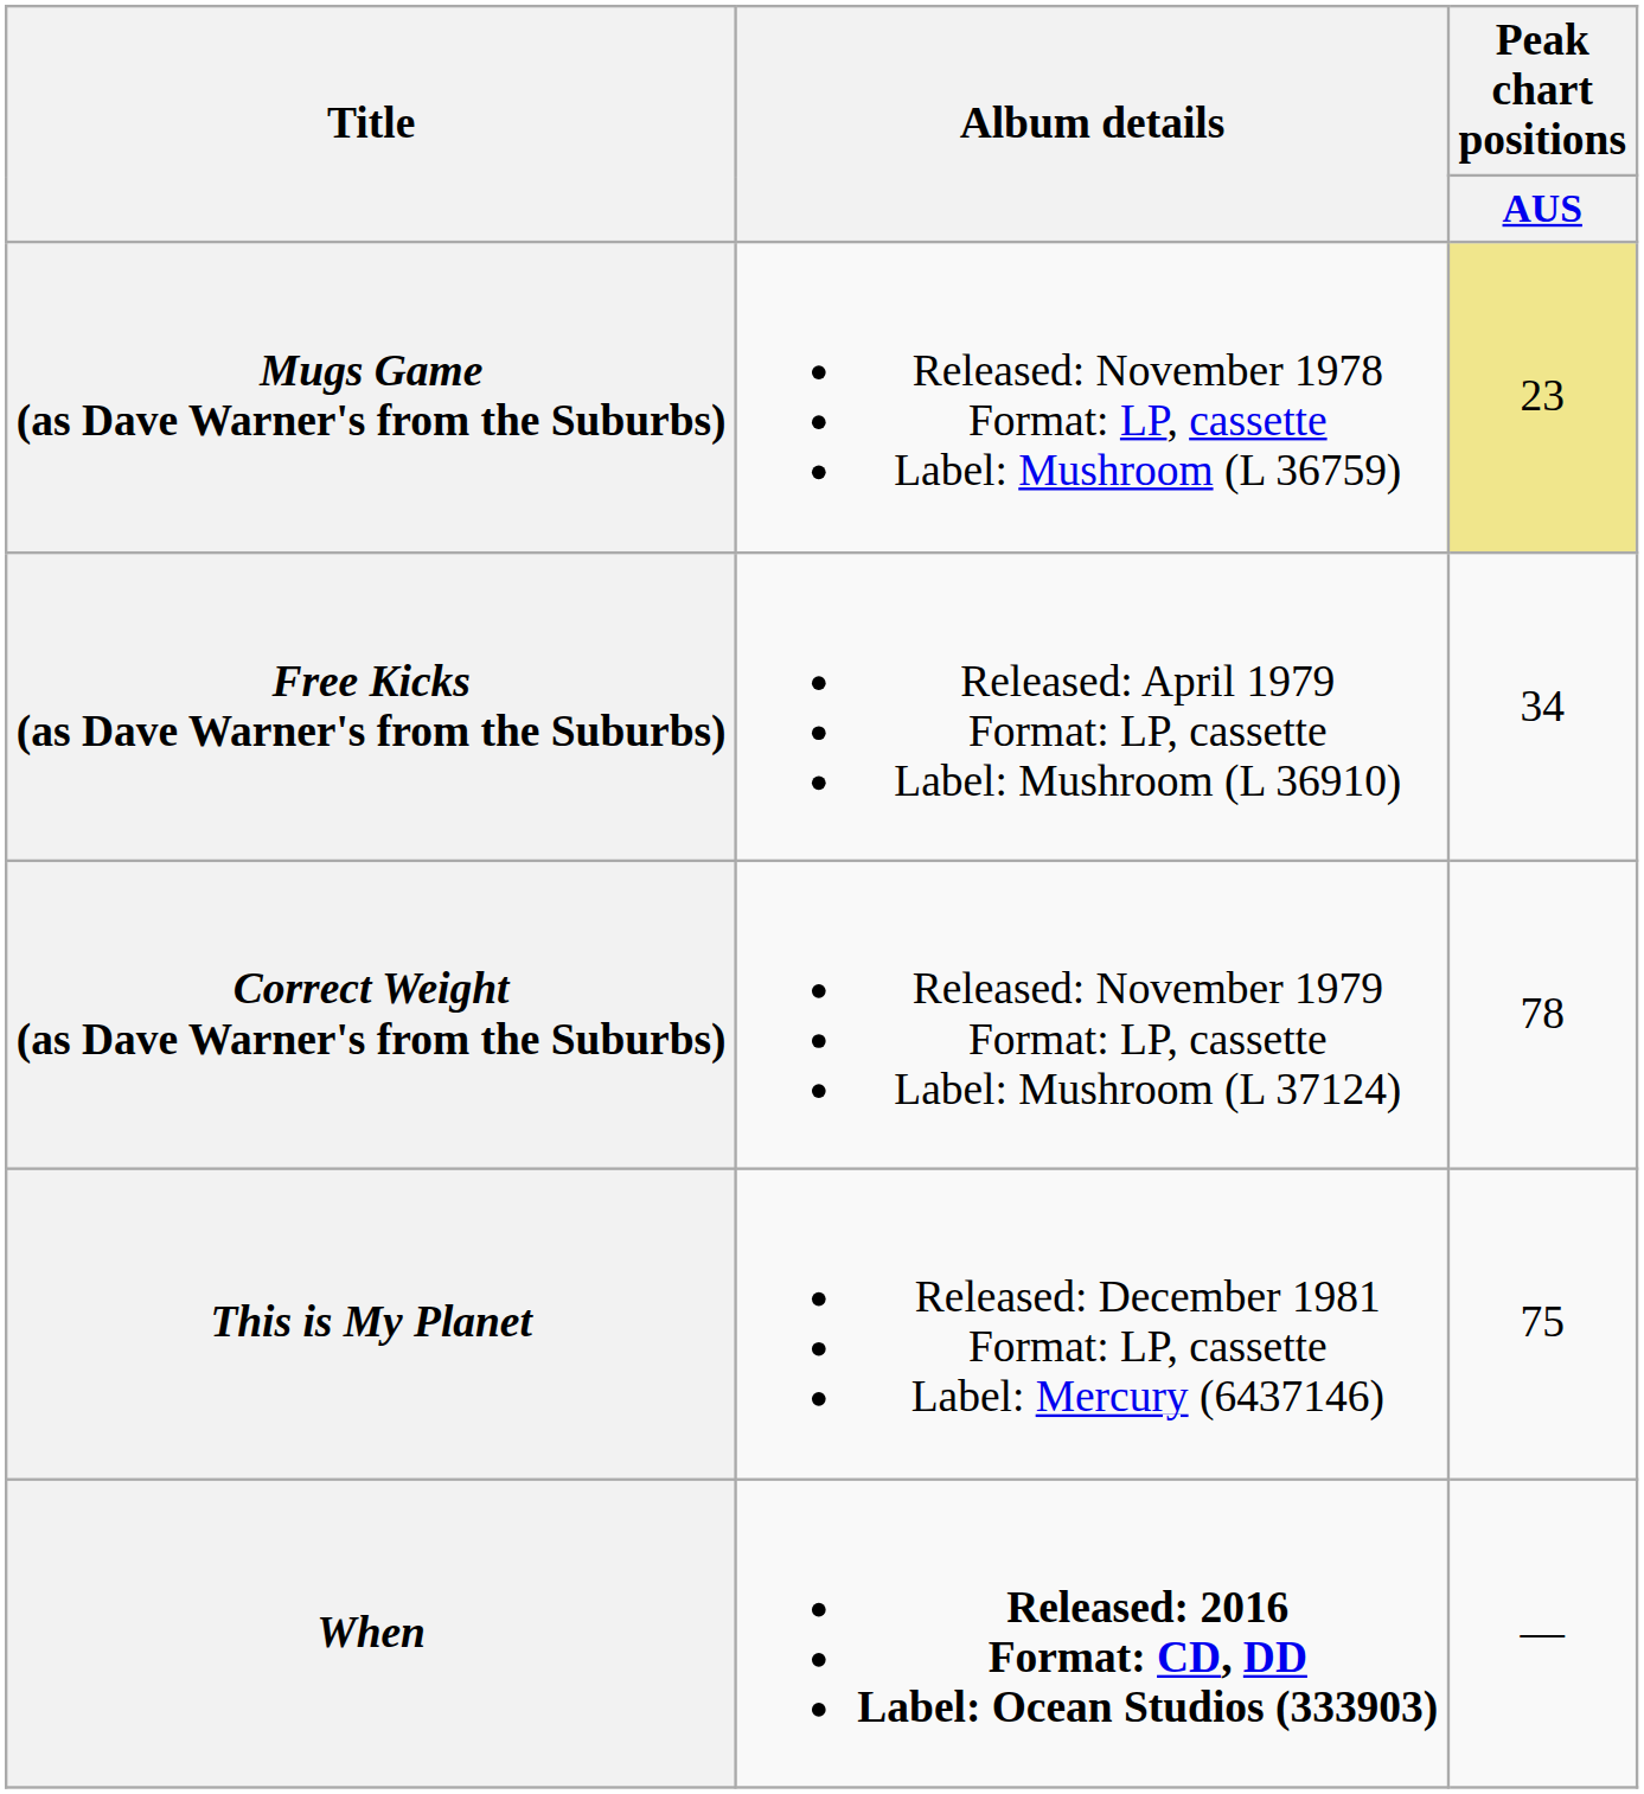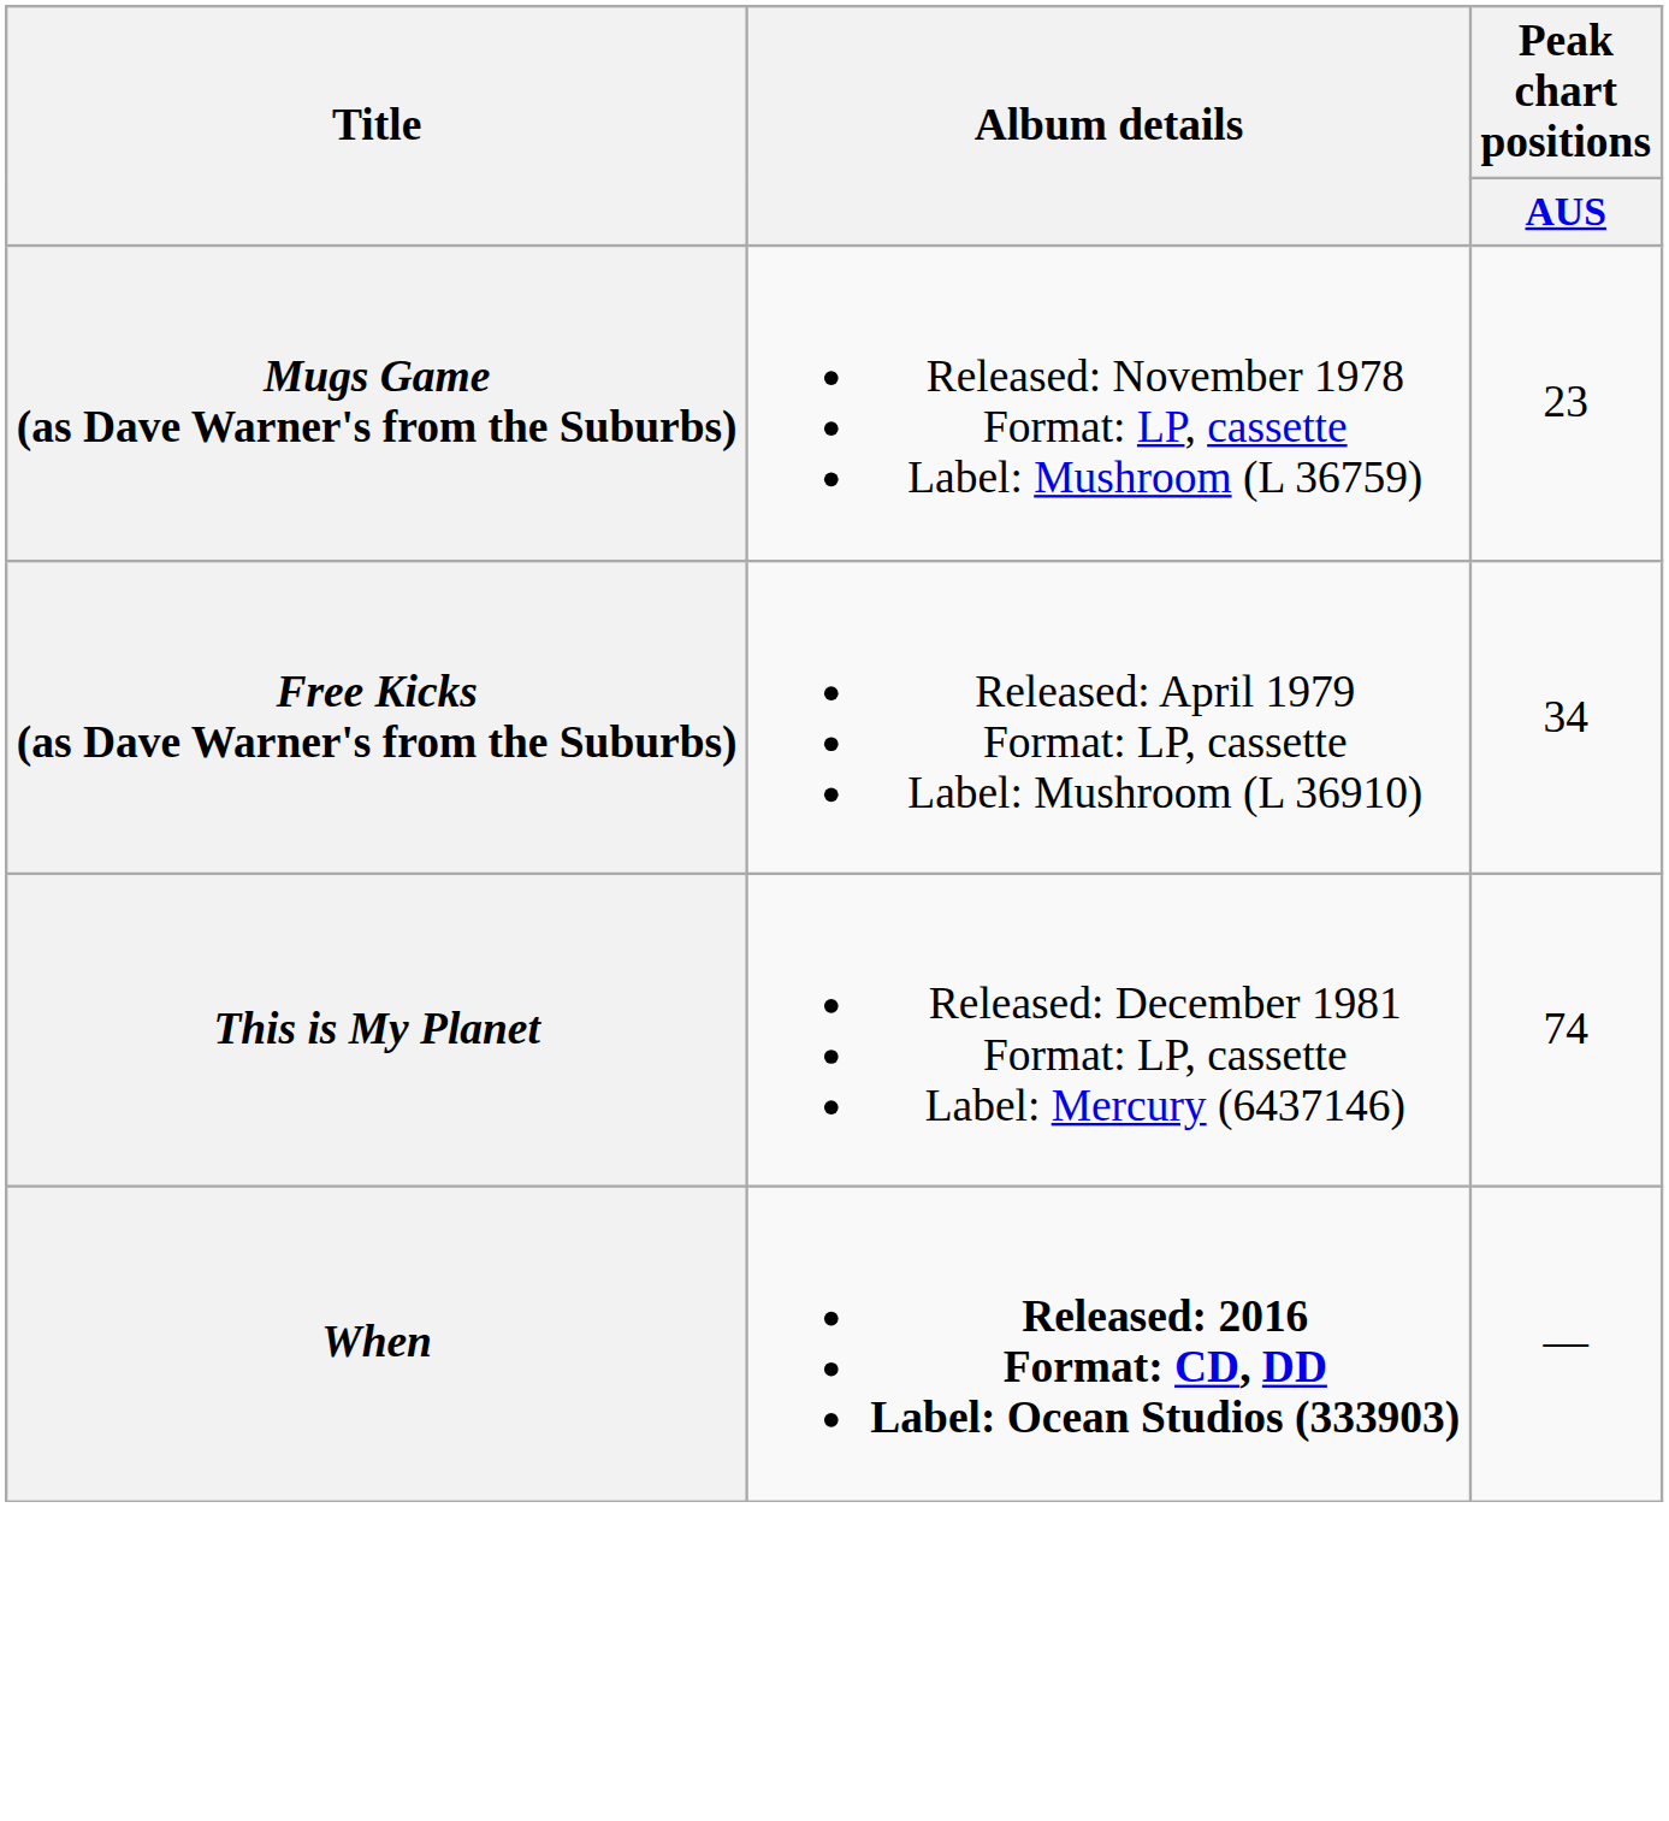Mugs Game (as Dave Warner's from the Suburbs) | Peak chart positions / AUS: khaki background -> no background
- row: Correct Weight (as Dave Warner's from the Suburbs) | Released: November 1979 Format: LP, cassette Label: Mushroom (L 37124) | 78
This is My Planet | Peak chart positions / AUS: 75 -> 74
